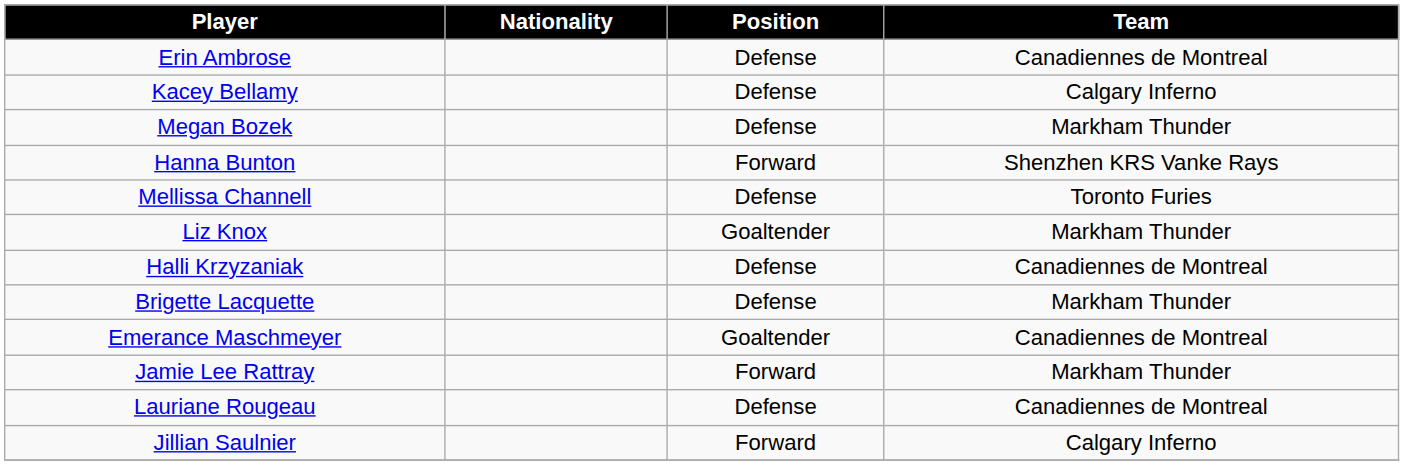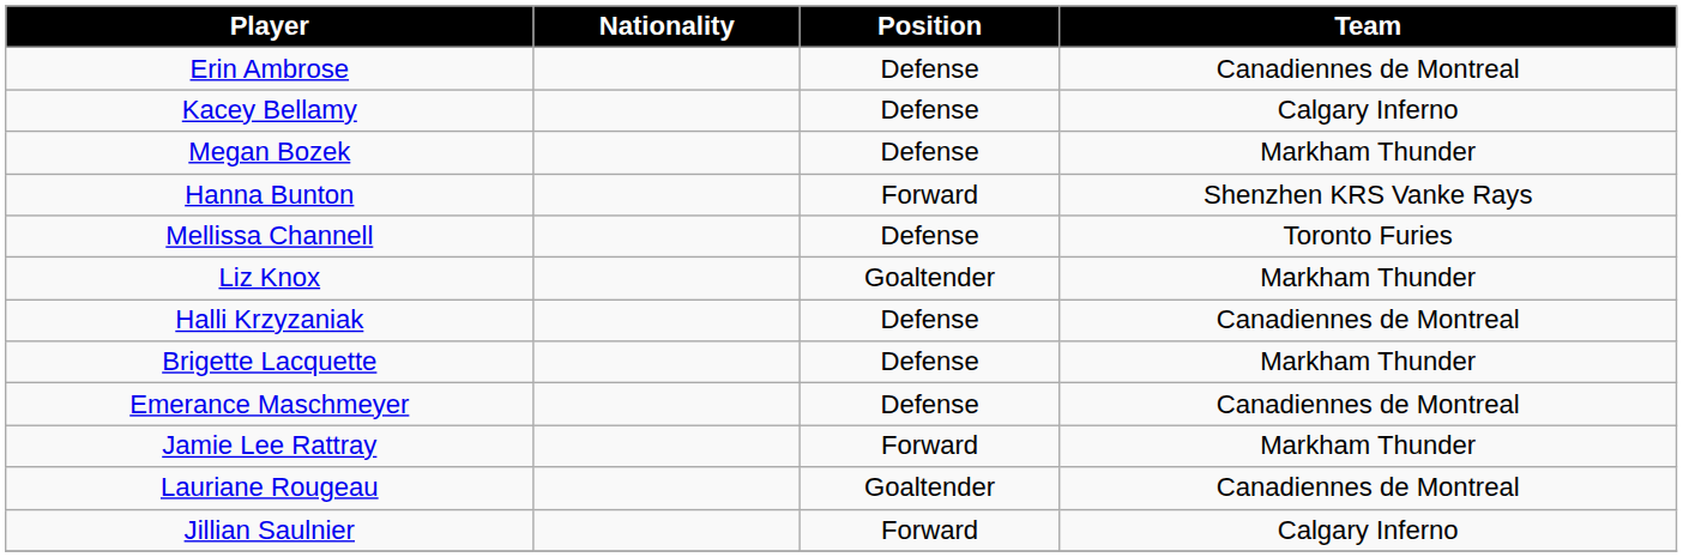Emerance Maschmeyer | Position: Goaltender -> Defense
Lauriane Rougeau | Position: Defense -> Goaltender
